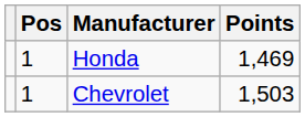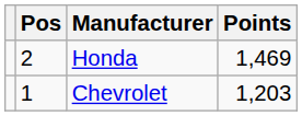Honda | Pos: 1 -> 2
Chevrolet | Points: 1,503 -> 1,203
